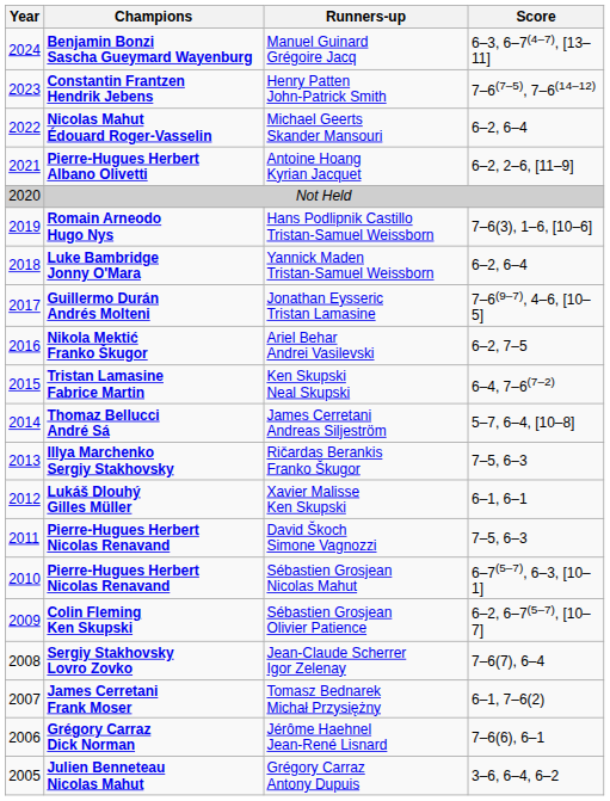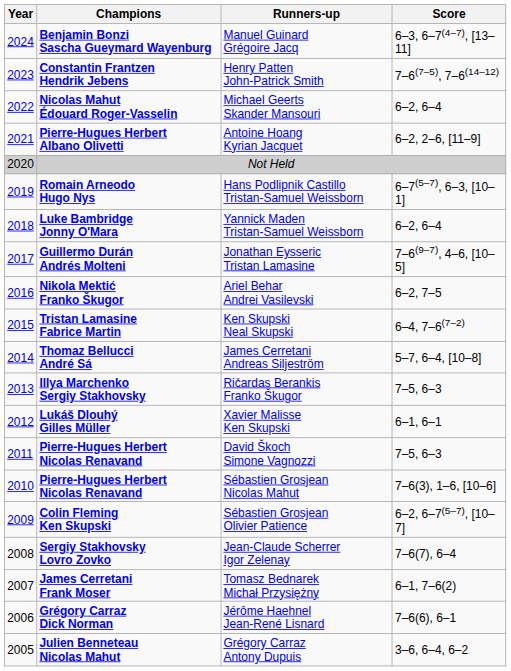Hans Podlipnik Castillo Tristan-Samuel Weissborn | Score: 7–6(3), 1–6, [10–6] -> 6–7(5–7), 6–3, [10–1]
Sébastien Grosjean Nicolas Mahut | Score: 6–7(5–7), 6–3, [10–1] -> 7–6(3), 1–6, [10–6]
